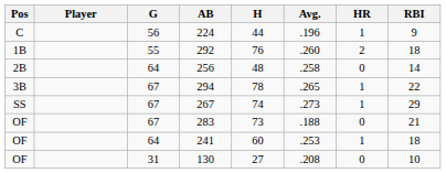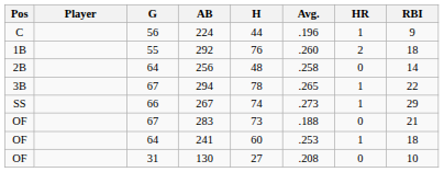267 | G: 67 -> 66
